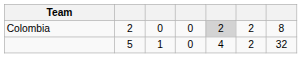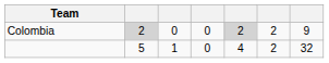Colombia | column 2: no background -> lightgrey background
Colombia | column 7: 8 -> 9
